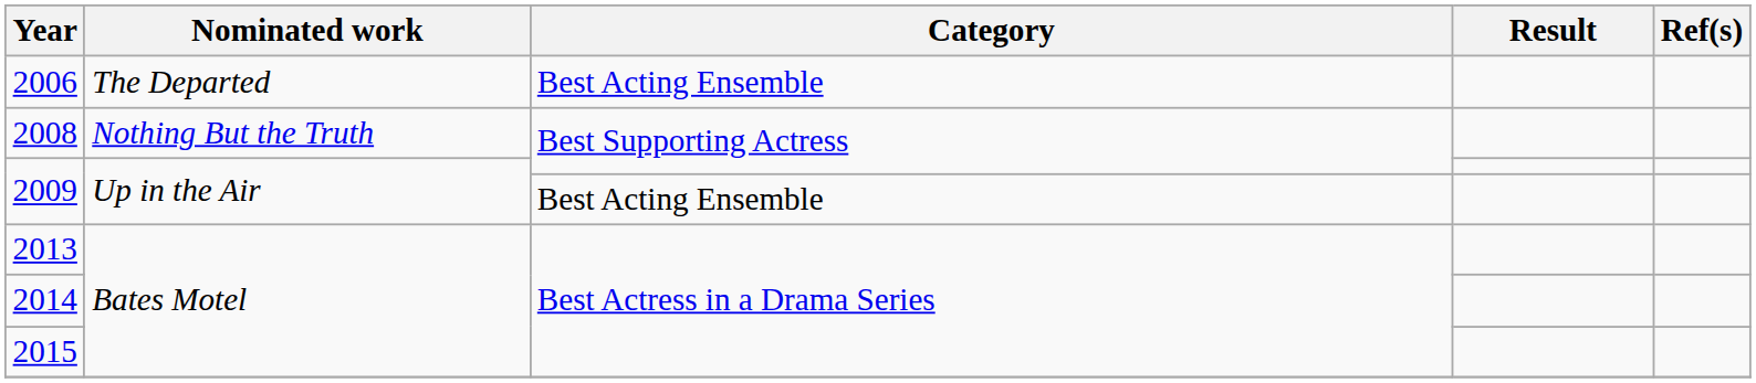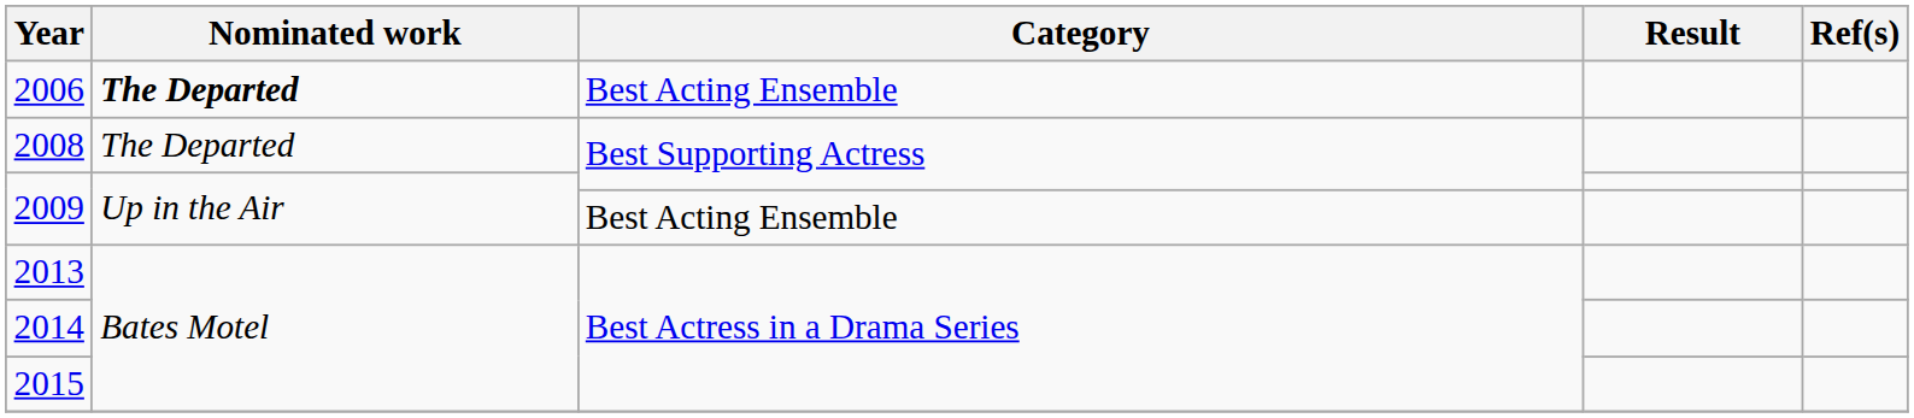2006 | Nominated work: normal -> bold
2008 | Nominated work: Nothing But the Truth -> The Departed
